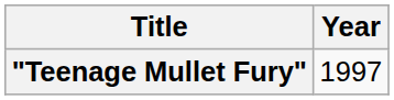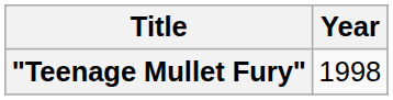"Teenage Mullet Fury" | Year: 1997 -> 1998
